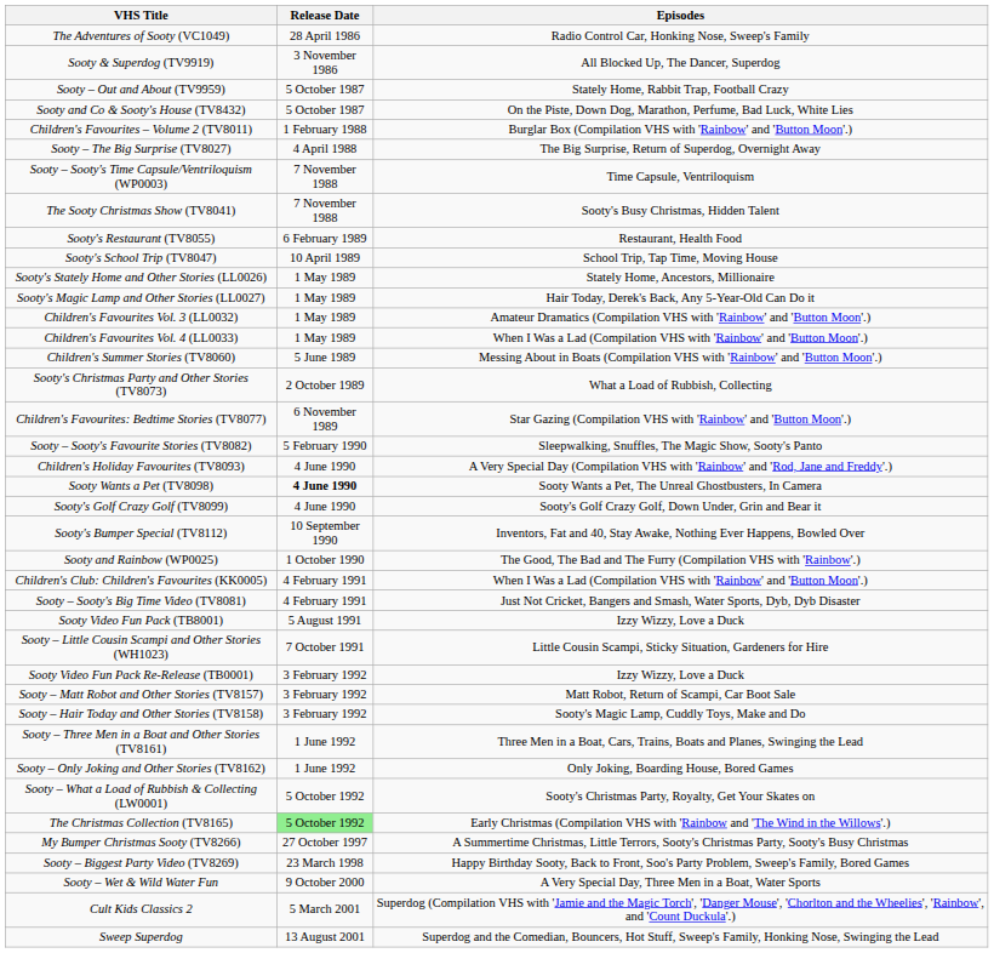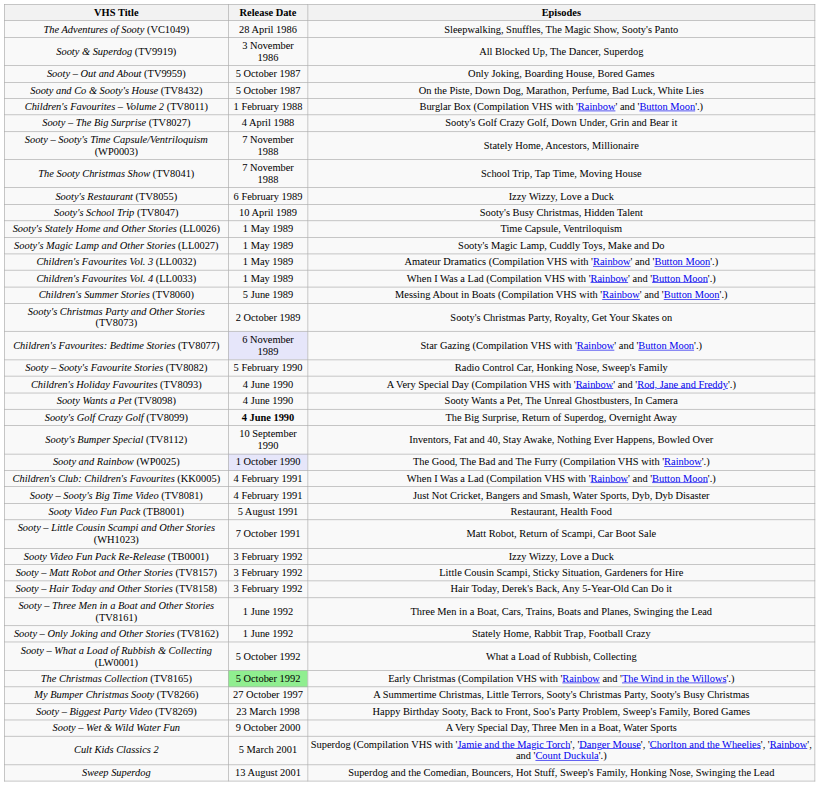The Adventures of Sooty (VC1049) | Episodes: Radio Control Car, Honking Nose, Sweep's Family -> Sleepwalking, Snuffles, The Magic Show, Sooty's Panto
Sooty – Out and About (TV9959) | Episodes: Stately Home, Rabbit Trap, Football Crazy -> Only Joking, Boarding House, Bored Games
Sooty – The Big Surprise (TV8027) | Episodes: The Big Surprise, Return of Superdog, Overnight Away -> Sooty's Golf Crazy Golf, Down Under, Grin and Bear it
Sooty – Sooty's Time Capsule/Ventriloquism (WP0003) | Episodes: Time Capsule, Ventriloquism -> Stately Home, Ancestors, Millionaire
The Sooty Christmas Show (TV8041) | Episodes: Sooty's Busy Christmas, Hidden Talent -> School Trip, Tap Time, Moving House
Sooty's Restaurant (TV8055) | Episodes: Restaurant, Health Food -> Izzy Wizzy, Love a Duck
Sooty's School Trip (TV8047) | Episodes: School Trip, Tap Time, Moving House -> Sooty's Busy Christmas, Hidden Talent
Sooty's Stately Home and Other Stories (LL0026) | Episodes: Stately Home, Ancestors, Millionaire -> Time Capsule, Ventriloquism
Sooty's Magic Lamp and Other Stories (LL0027) | Episodes: Hair Today, Derek's Back, Any 5-Year-Old Can Do it -> Sooty's Magic Lamp, Cuddly Toys, Make and Do
Sooty's Christmas Party and Other Stories (TV8073) | Episodes: What a Load of Rubbish, Collecting -> Sooty's Christmas Party, Royalty, Get Your Skates on
Children's Favourites: Bedtime Stories (TV8077) | Release Date: no background -> lavender background
Sooty – Sooty's Favourite Stories (TV8082) | Episodes: Sleepwalking, Snuffles, The Magic Show, Sooty's Panto -> Radio Control Car, Honking Nose, Sweep's Family
Sooty Wants a Pet (TV8098) | Release Date: bold -> normal
Sooty's Golf Crazy Golf (TV8099) | Release Date: normal -> bold
Sooty's Golf Crazy Golf (TV8099) | Episodes: Sooty's Golf Crazy Golf, Down Under, Grin and Bear it -> The Big Surprise, Return of Superdog, Overnight Away
Sooty and Rainbow (WP0025) | Release Date: no background -> lavender background
Sooty Video Fun Pack (TB8001) | Episodes: Izzy Wizzy, Love a Duck -> Restaurant, Health Food
Sooty – Little Cousin Scampi and Other Stories (WH1023) | Episodes: Little Cousin Scampi, Sticky Situation, Gardeners for Hire -> Matt Robot, Return of Scampi, Car Boot Sale
Sooty – Matt Robot and Other Stories (TV8157) | Episodes: Matt Robot, Return of Scampi, Car Boot Sale -> Little Cousin Scampi, Sticky Situation, Gardeners for Hire
Sooty – Hair Today and Other Stories (TV8158) | Episodes: Sooty's Magic Lamp, Cuddly Toys, Make and Do -> Hair Today, Derek's Back, Any 5-Year-Old Can Do it
Sooty – Only Joking and Other Stories (TV8162) | Episodes: Only Joking, Boarding House, Bored Games -> Stately Home, Rabbit Trap, Football Crazy
Sooty – What a Load of Rubbish & Collecting (LW0001) | Episodes: Sooty's Christmas Party, Royalty, Get Your Skates on -> What a Load of Rubbish, Collecting
